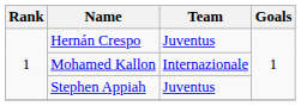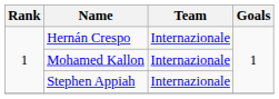Hernán Crespo | Team: Juventus -> Internazionale
Stephen Appiah | Team: Juventus -> Internazionale
